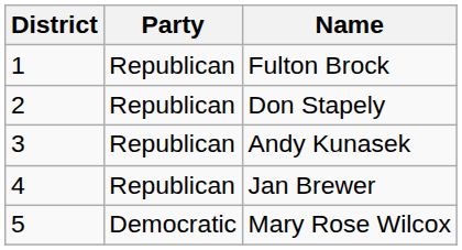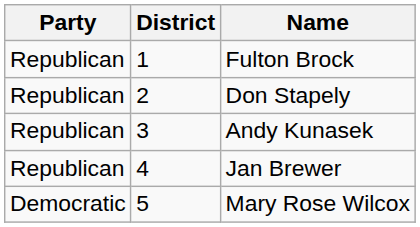columns swapped: Party <-> District
